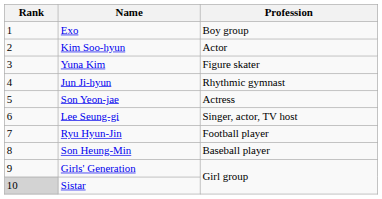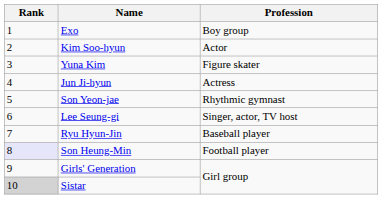Jun Ji-hyun | Profession: Rhythmic gymnast -> Actress
Son Yeon-jae | Profession: Actress -> Rhythmic gymnast
Ryu Hyun-Jin | Profession: Football player -> Baseball player
Son Heung-Min | Rank: no background -> lavender background
Son Heung-Min | Profession: Baseball player -> Football player
